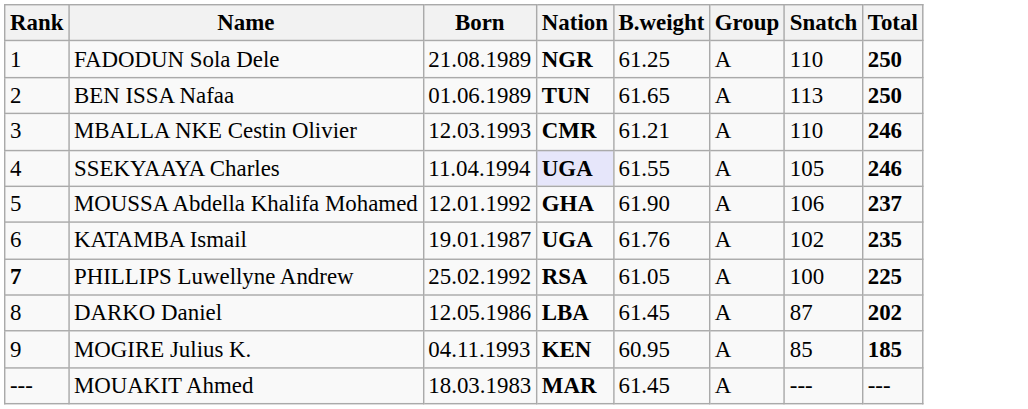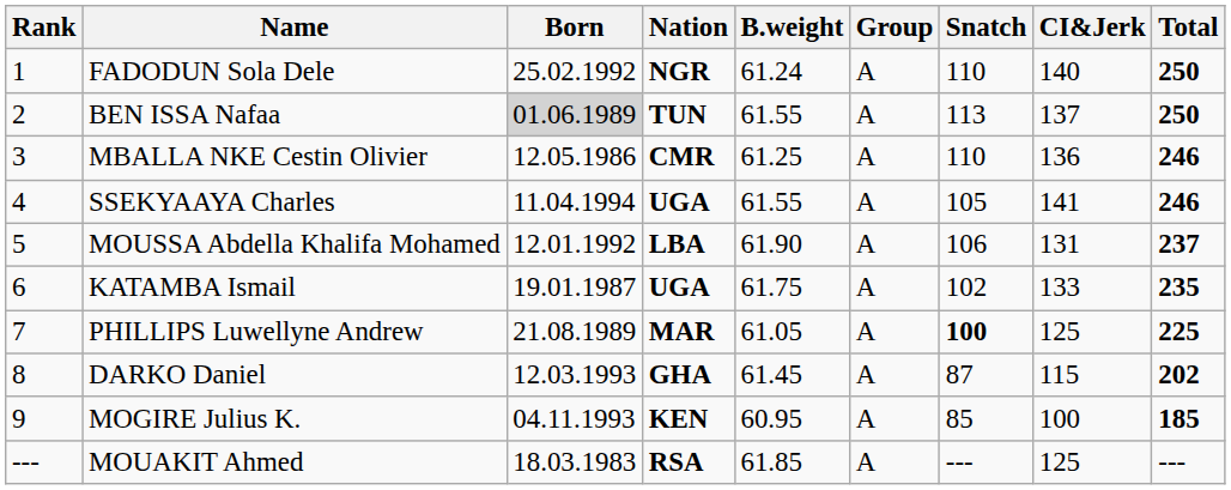+ column: CI&Jerk | 140 | 137 | 136 | 141 | 131 | 133 | 125 | 115 | 100 | 125
FADODUN Sola Dele | Born: 21.08.1989 -> 25.02.1992
FADODUN Sola Dele | B.weight: 61.25 -> 61.24
BEN ISSA Nafaa | Born: no background -> lightgrey background
BEN ISSA Nafaa | B.weight: 61.65 -> 61.55
MBALLA NKE Cestin Olivier | Born: 12.03.1993 -> 12.05.1986
MBALLA NKE Cestin Olivier | B.weight: 61.21 -> 61.25
SSEKYAAYA Charles | Nation: lavender background -> no background
MOUSSA Abdella Khalifa Mohamed | Nation: GHA -> LBA
KATAMBA Ismail | B.weight: 61.76 -> 61.75
PHILLIPS Luwellyne Andrew | Rank: bold -> normal
PHILLIPS Luwellyne Andrew | Born: 25.02.1992 -> 21.08.1989
PHILLIPS Luwellyne Andrew | Nation: RSA -> MAR
PHILLIPS Luwellyne Andrew | Snatch: normal -> bold
DARKO Daniel | Born: 12.05.1986 -> 12.03.1993
DARKO Daniel | Nation: LBA -> GHA
MOUAKIT Ahmed | Nation: MAR -> RSA
MOUAKIT Ahmed | B.weight: 61.45 -> 61.85
